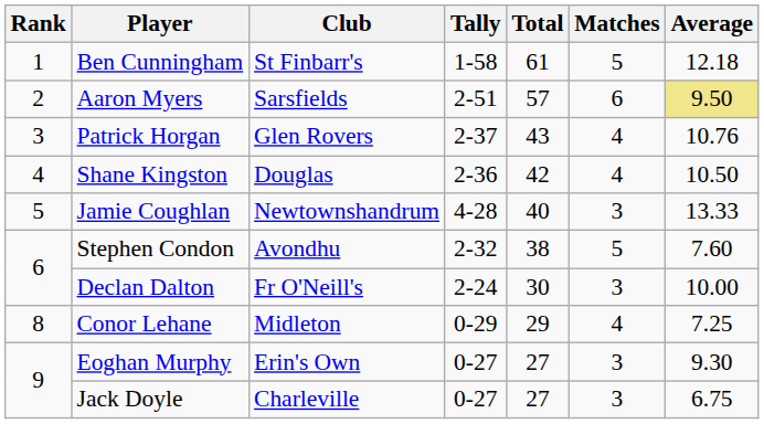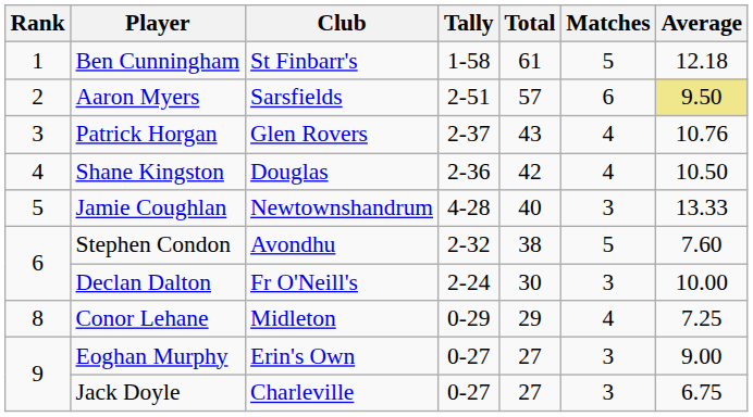Eoghan Murphy | Average: 9.30 -> 9.00
